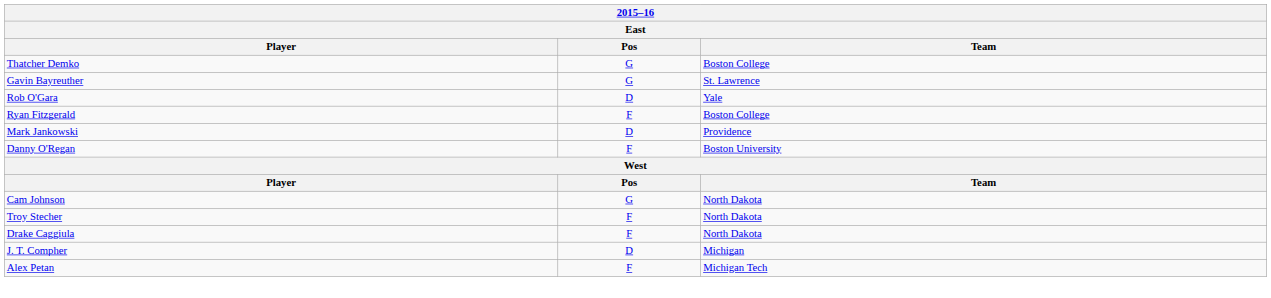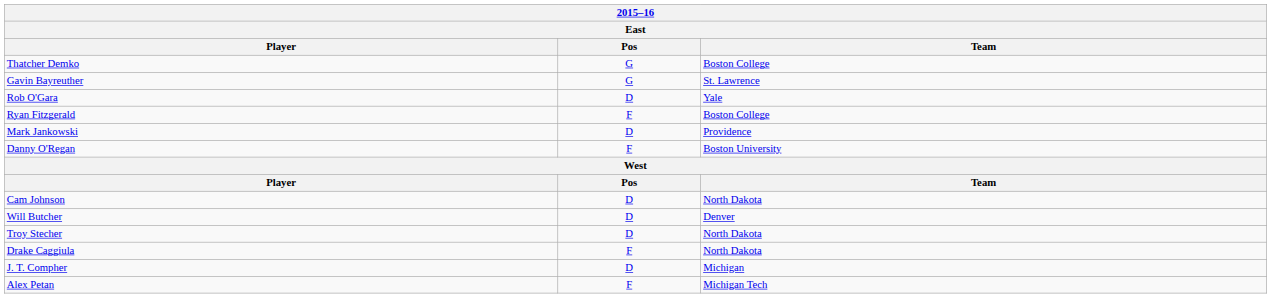Cam Johnson | Pos: G -> D
+ row: Will Butcher | D | Denver
Troy Stecher | Pos: F -> D
